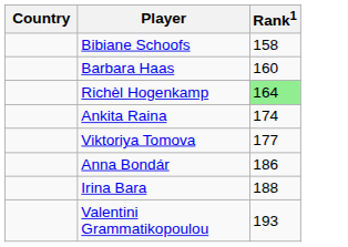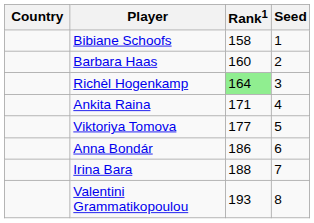+ column: Seed | 1 | 2 | 3 | 4 | 5 | 6 | 7 | 8
Ankita Raina | Rank1: 174 -> 171
